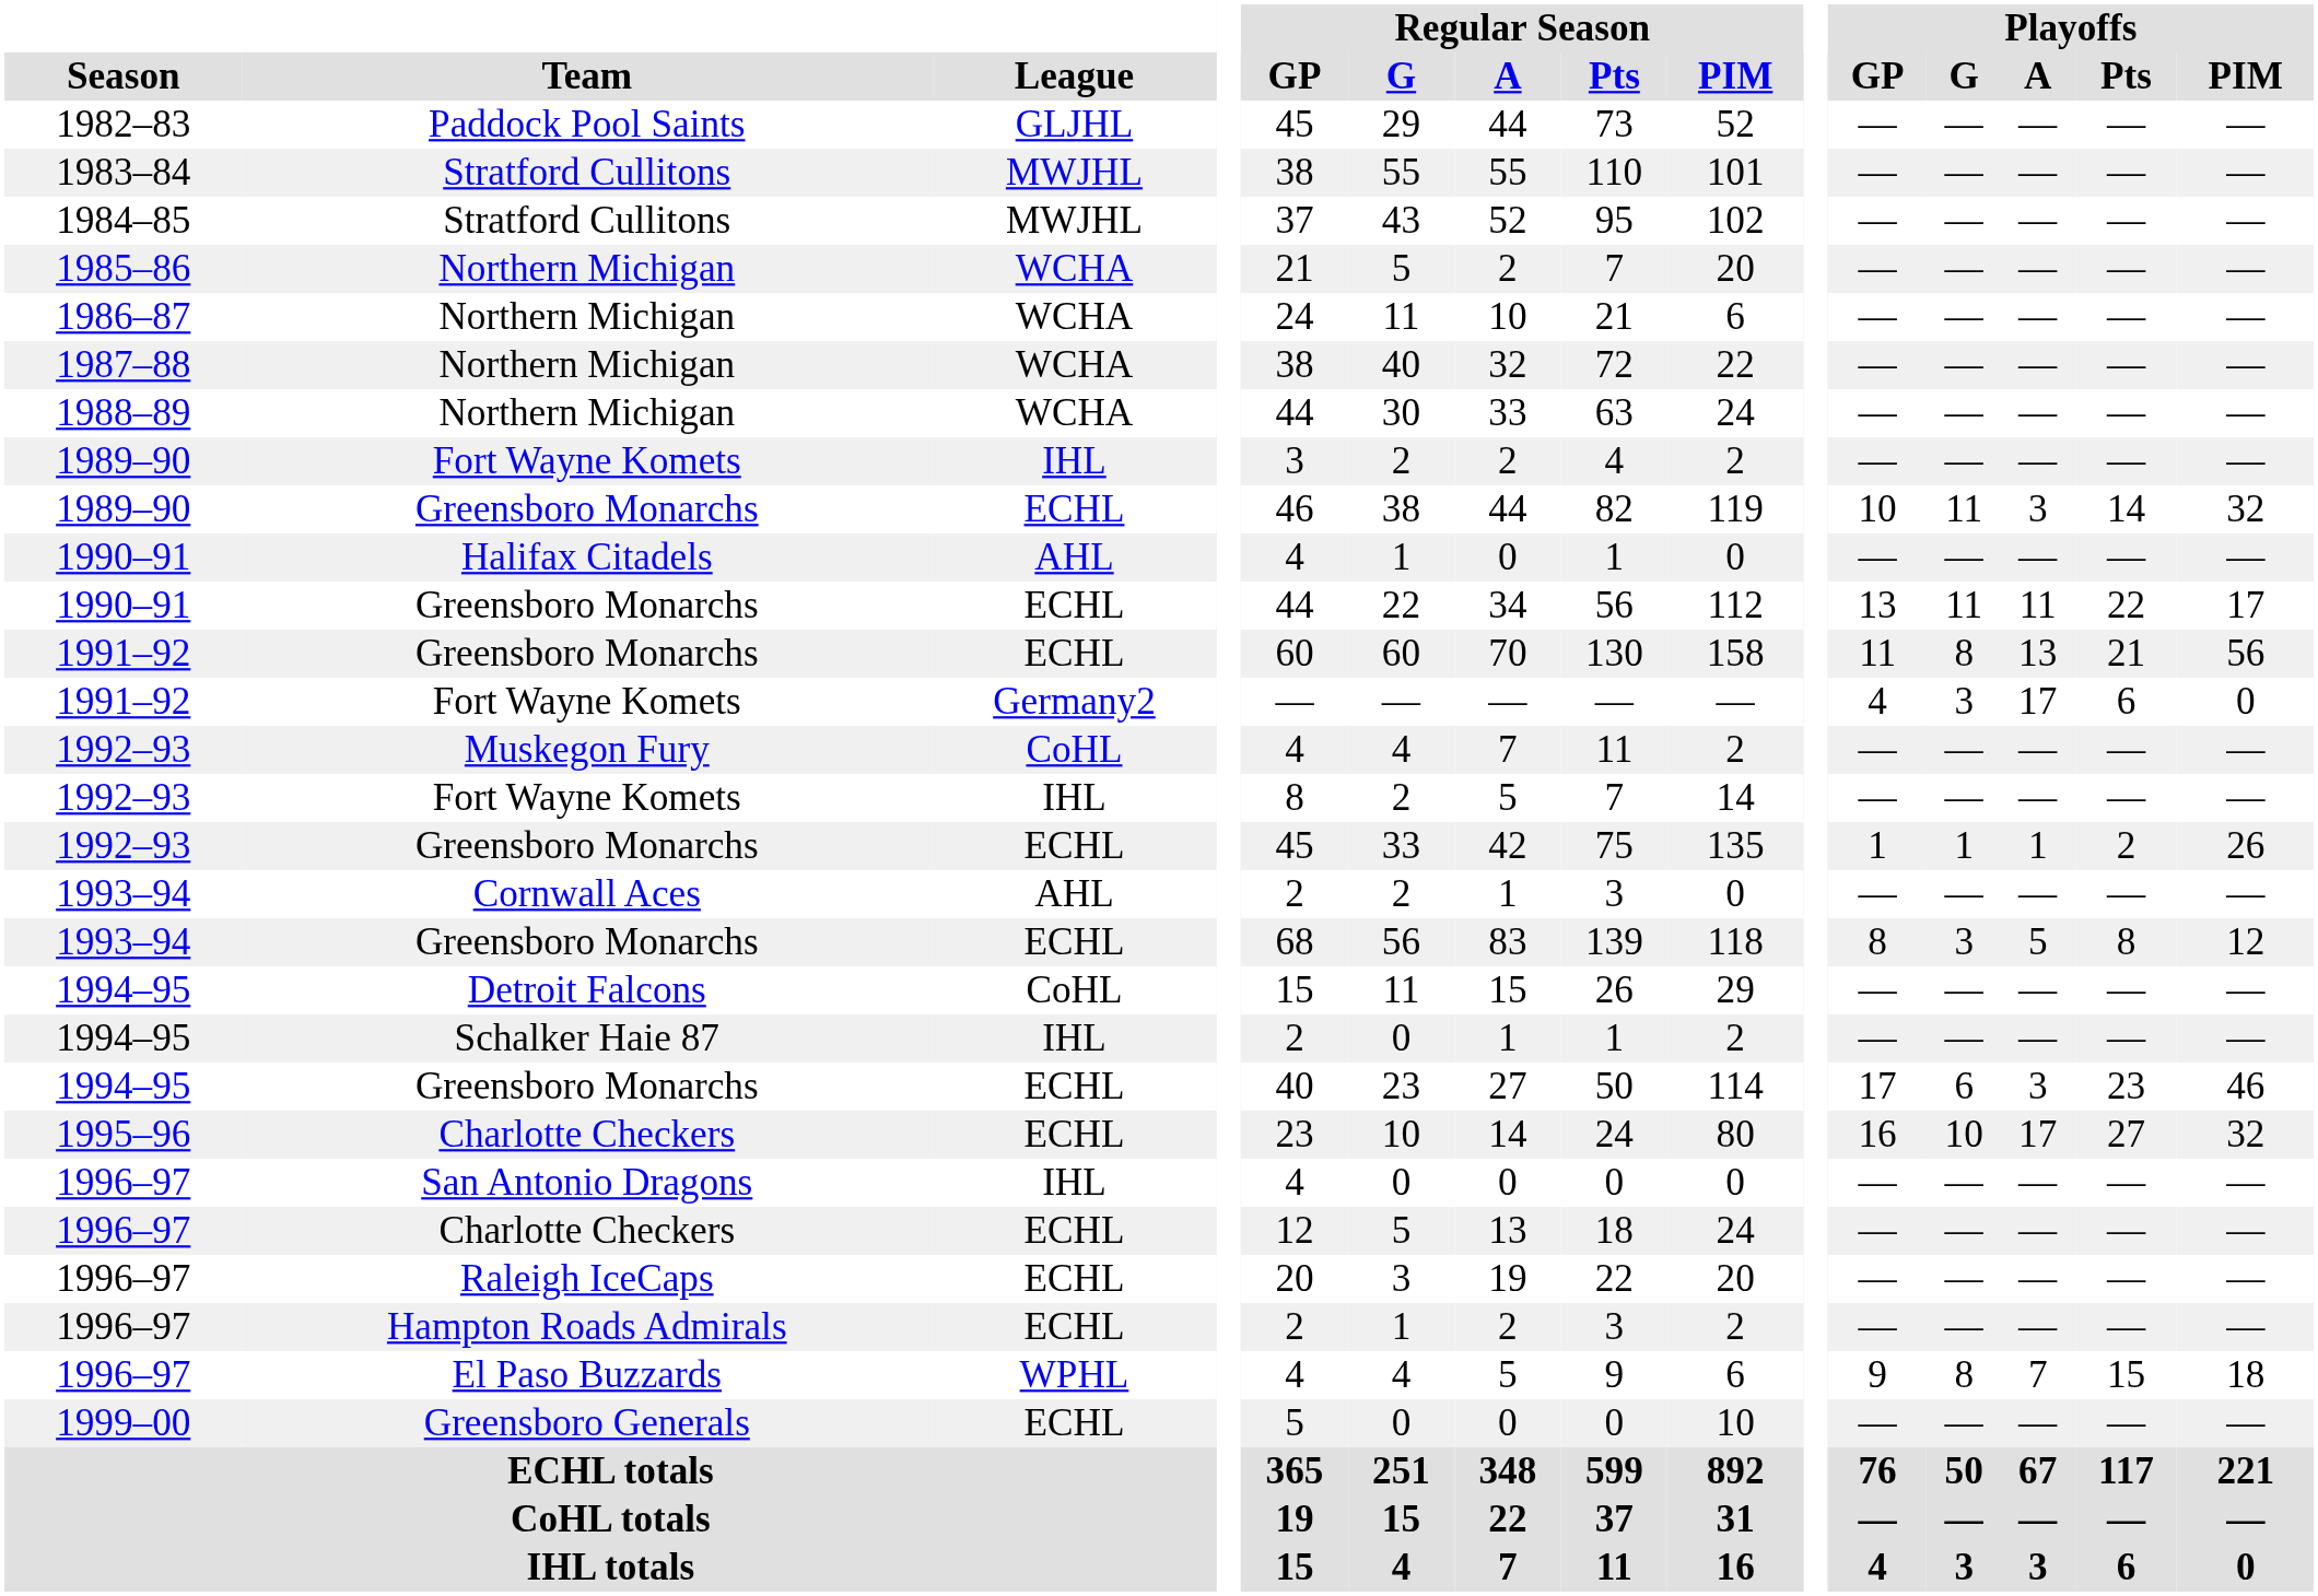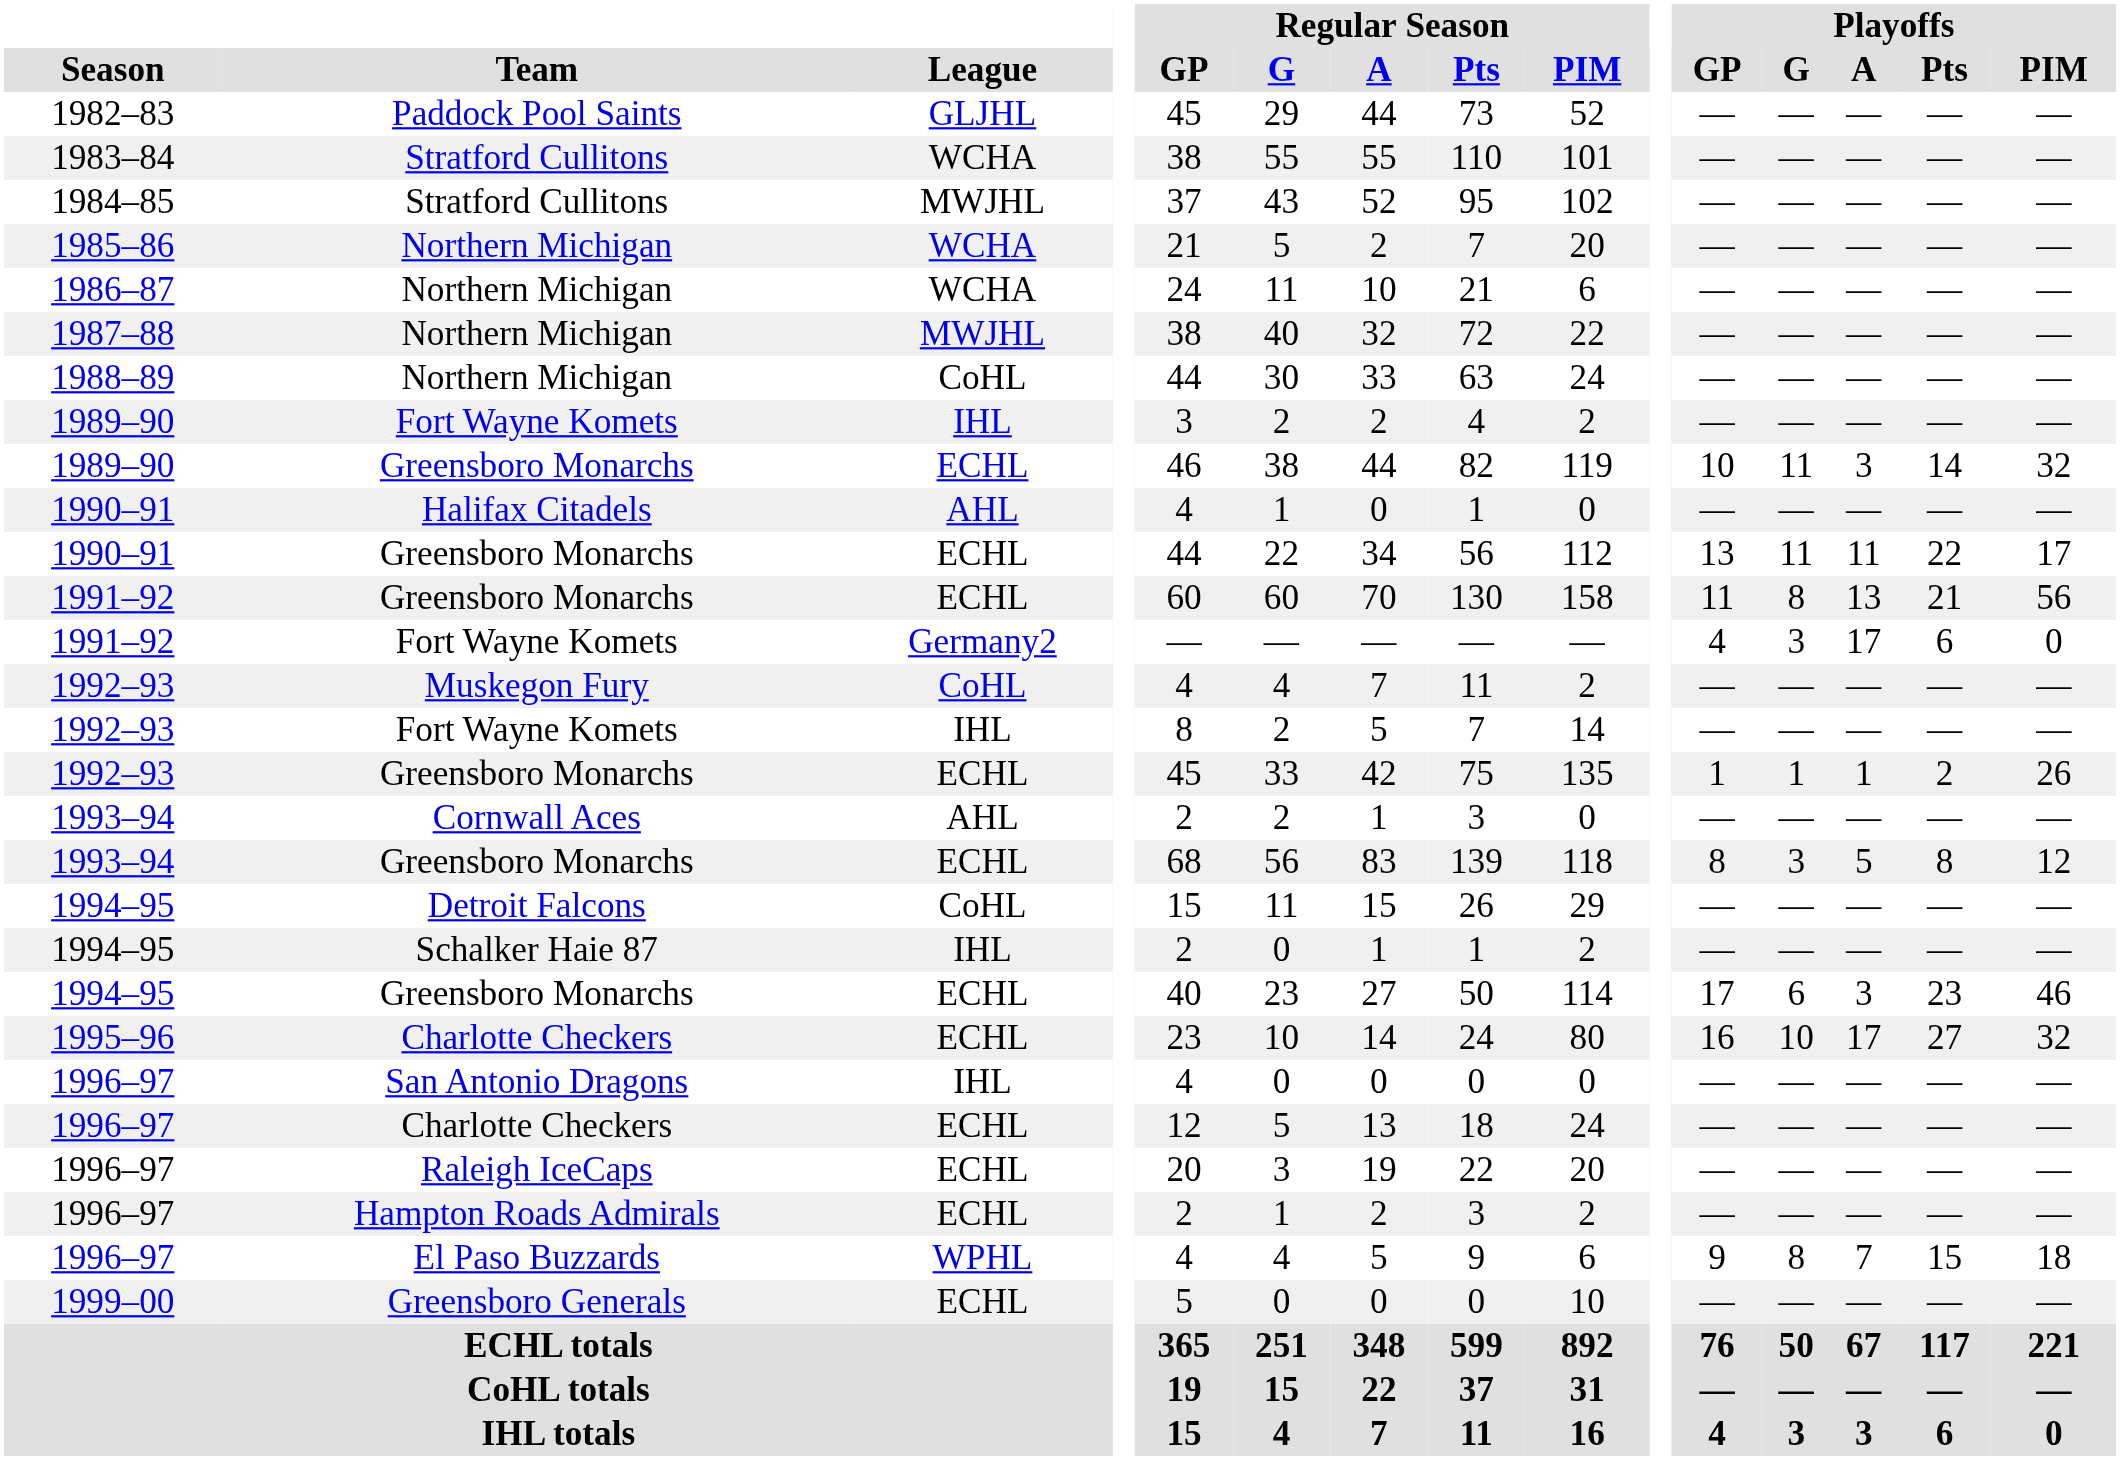1983–84 | League: MWJHL -> WCHA
1987–88 | League: WCHA -> MWJHL
1988–89 | League: WCHA -> CoHL
